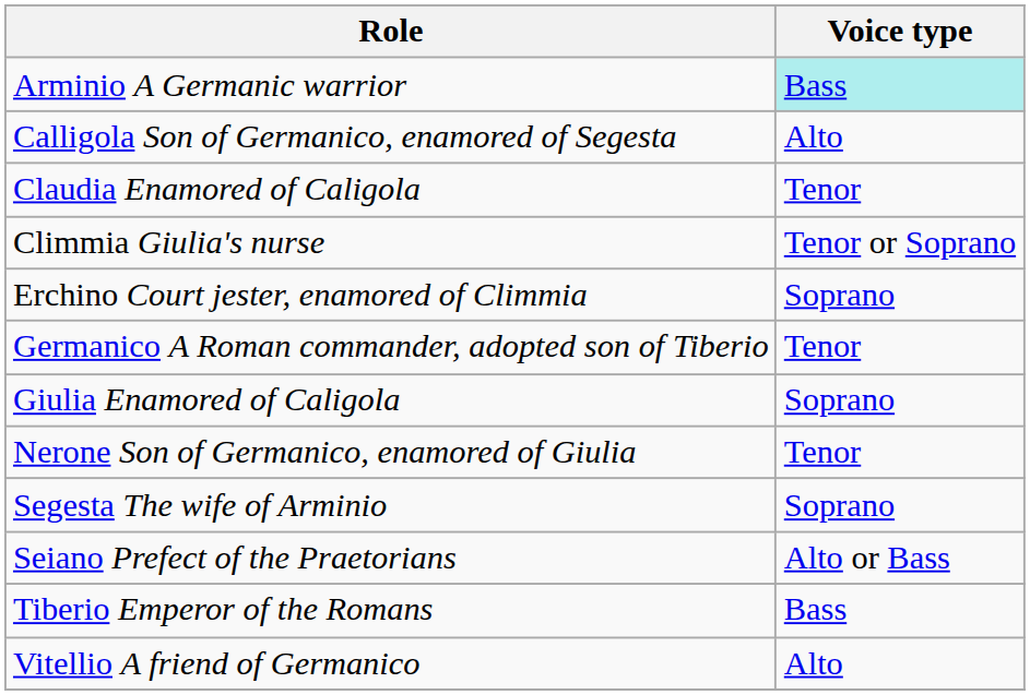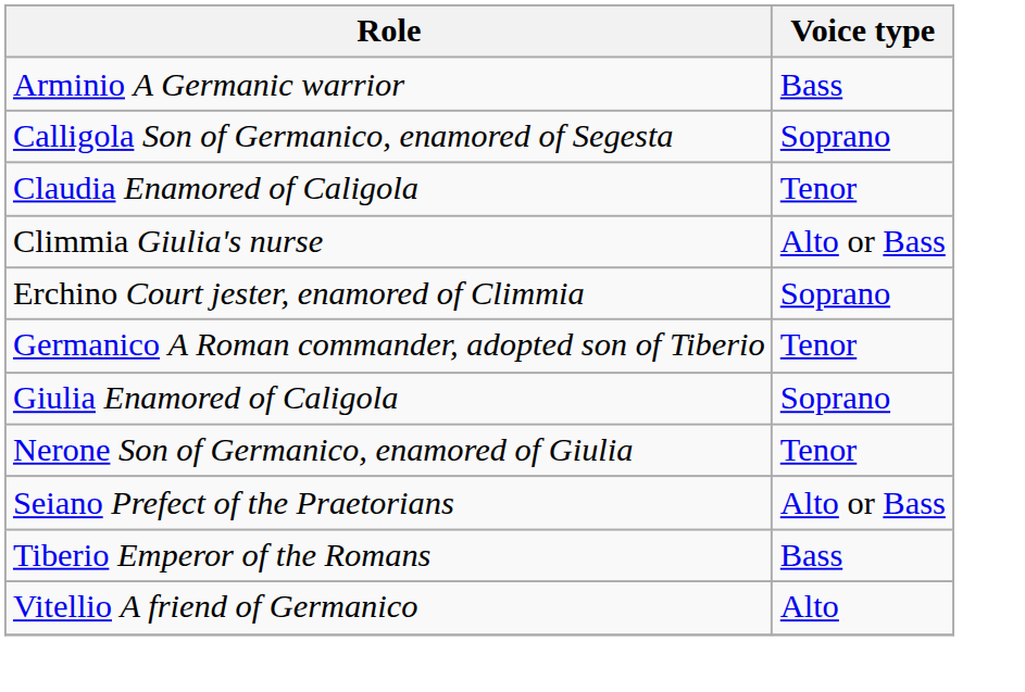Arminio A Germanic warrior | Voice type: paleturquoise background -> no background
Calligola Son of Germanico, enamored of Segesta | Voice type: Alto -> Soprano
Climmia Giulia's nurse | Voice type: Tenor or Soprano -> Alto or Bass
- row: Segesta The wife of Arminio | Soprano
